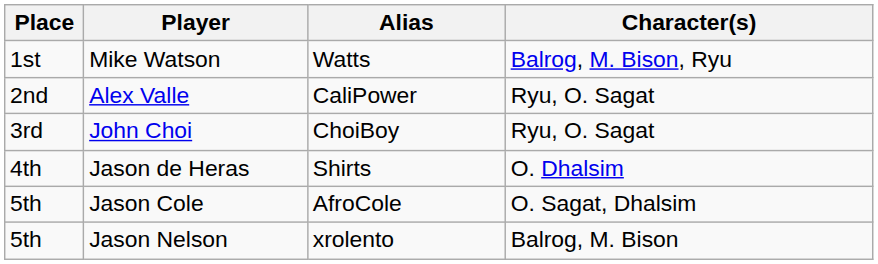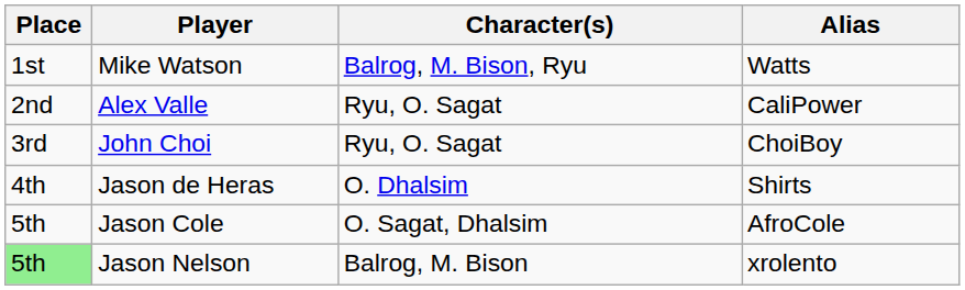columns swapped: Alias <-> Character(s)
Jason Nelson | Place: no background -> lightgreen background
